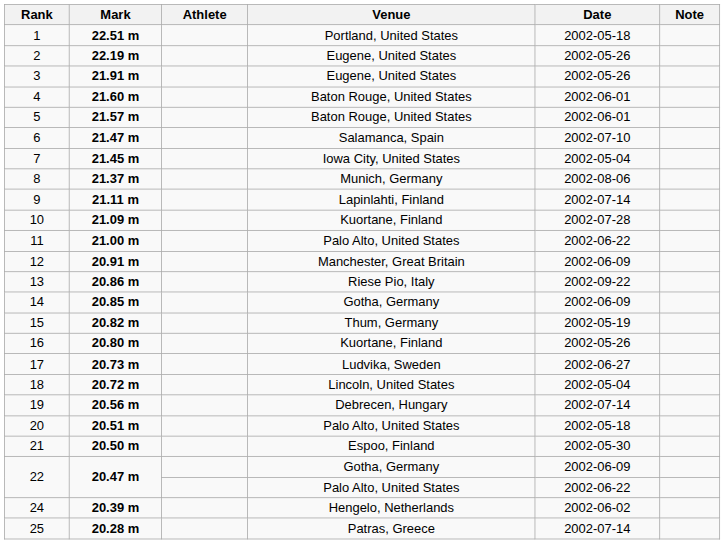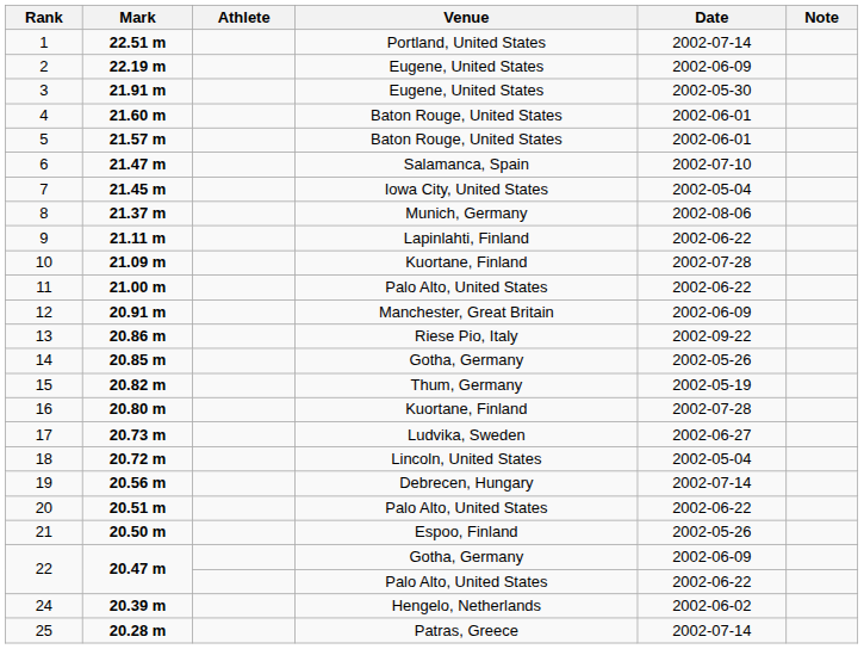1 | Date: 2002-05-18 -> 2002-07-14
2 | Date: 2002-05-26 -> 2002-06-09
3 | Date: 2002-05-26 -> 2002-05-30
9 | Date: 2002-07-14 -> 2002-06-22
14 | Date: 2002-06-09 -> 2002-05-26
16 | Date: 2002-05-26 -> 2002-07-28
20 | Date: 2002-05-18 -> 2002-06-22
21 | Date: 2002-05-30 -> 2002-05-26
